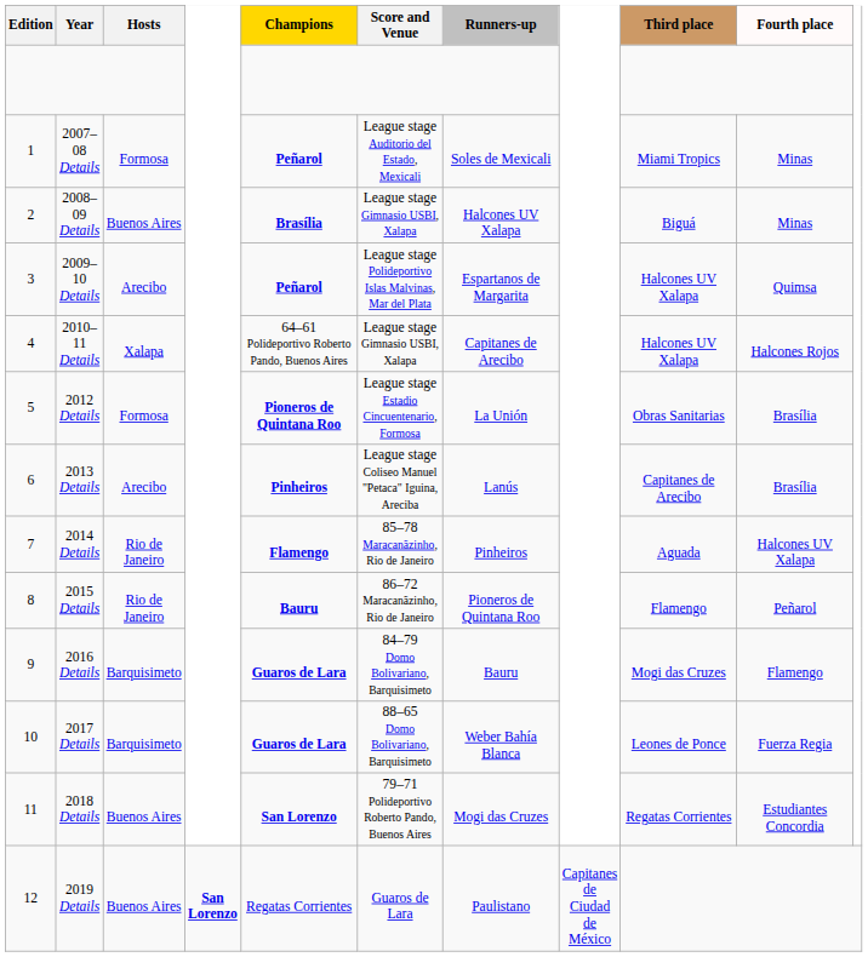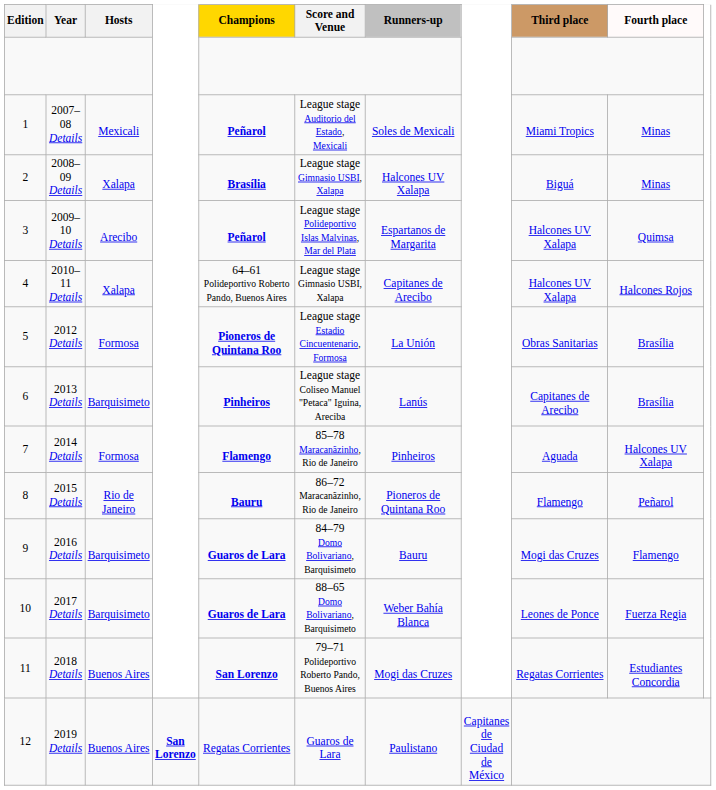2007–08 Details | Hosts: Formosa -> Mexicali
2008–09 Details | Hosts: Buenos Aires -> Xalapa
2013 Details | Hosts: Arecibo -> Barquisimeto
2014 Details | Hosts: Rio de Janeiro -> Formosa
